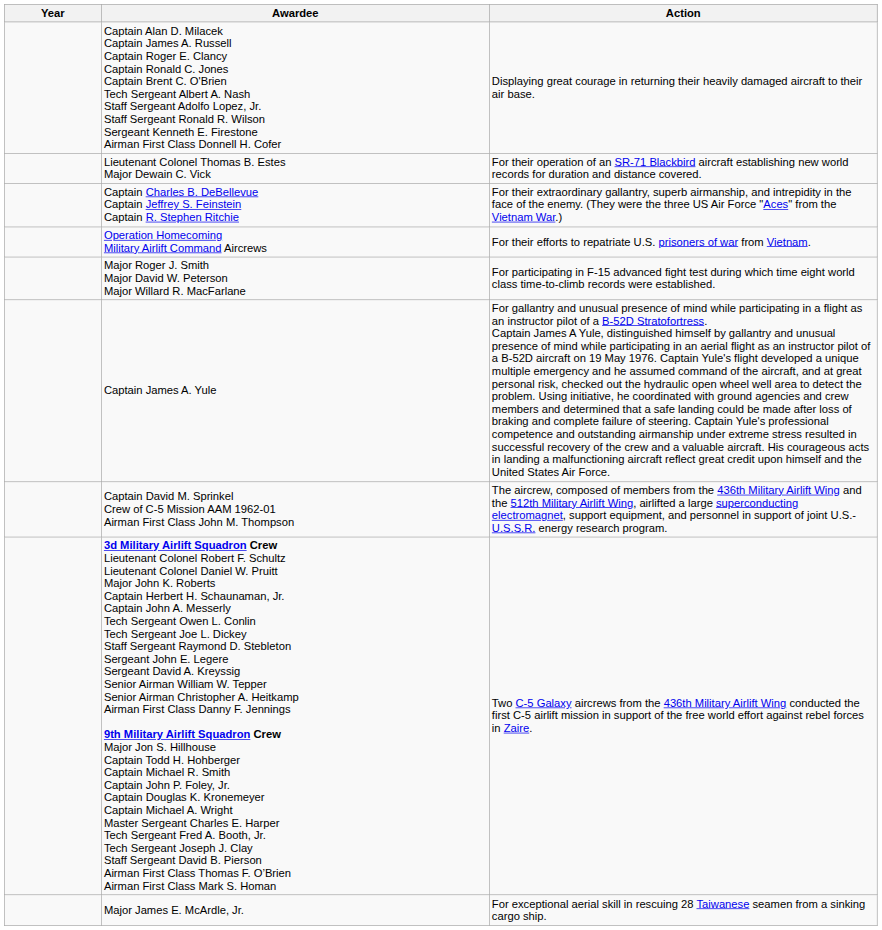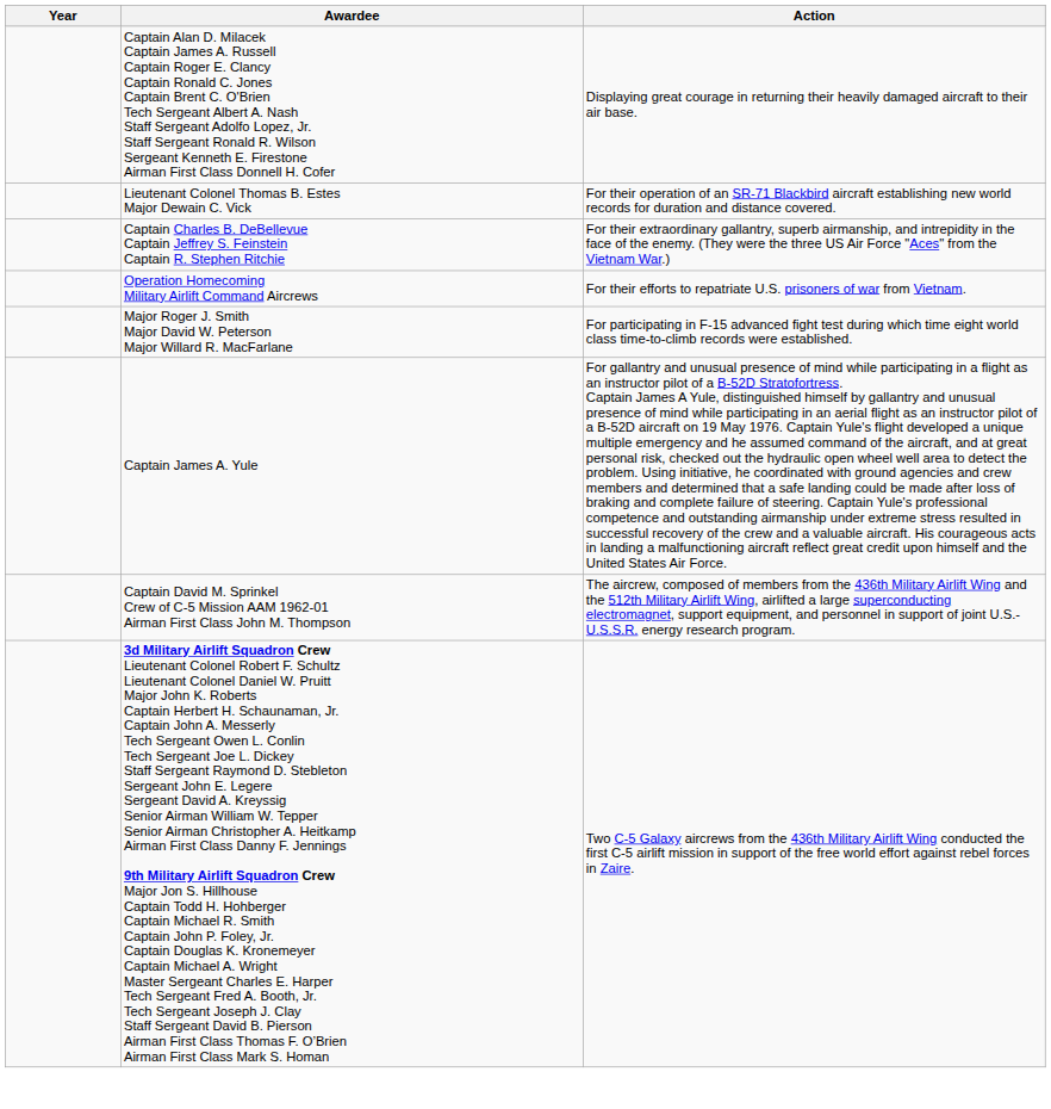- row: Major James E. McArdle, Jr. | For exceptional aerial skill in rescuing 28 Taiwanese seamen from a sinking cargo ship.
